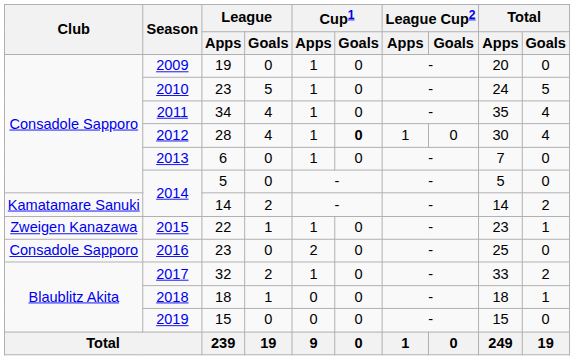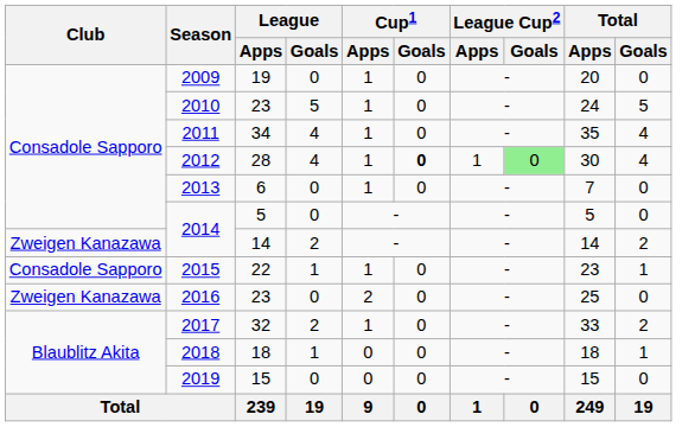2012 | League Cup2 / Goals: no background -> lightgreen background
2014 / 14 | Club: Kamatamare Sanuki -> Zweigen Kanazawa
2015 | Club: Zweigen Kanazawa -> Consadole Sapporo
2016 | Club: Consadole Sapporo -> Zweigen Kanazawa
